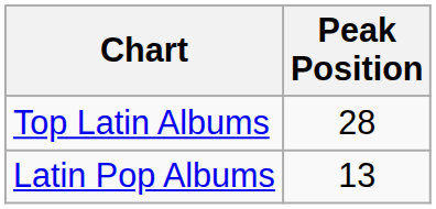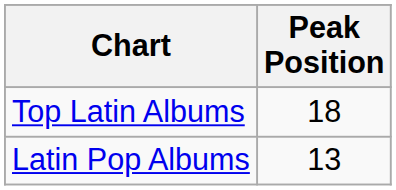Top Latin Albums | Peak Position: 28 -> 18
